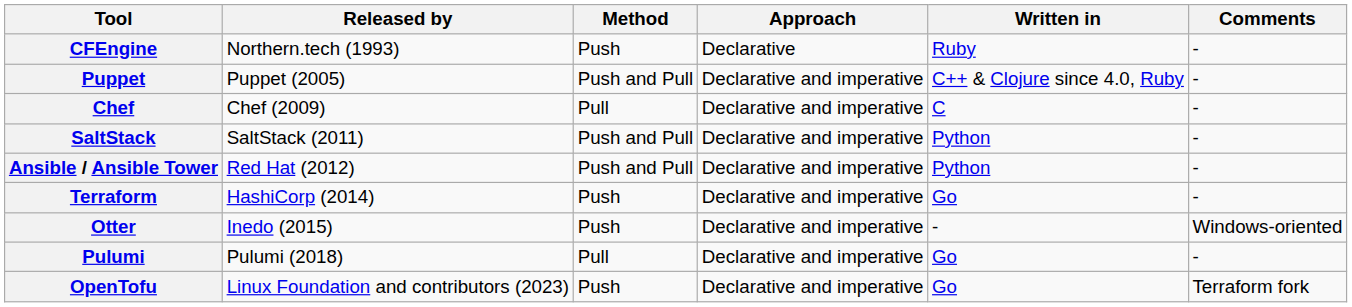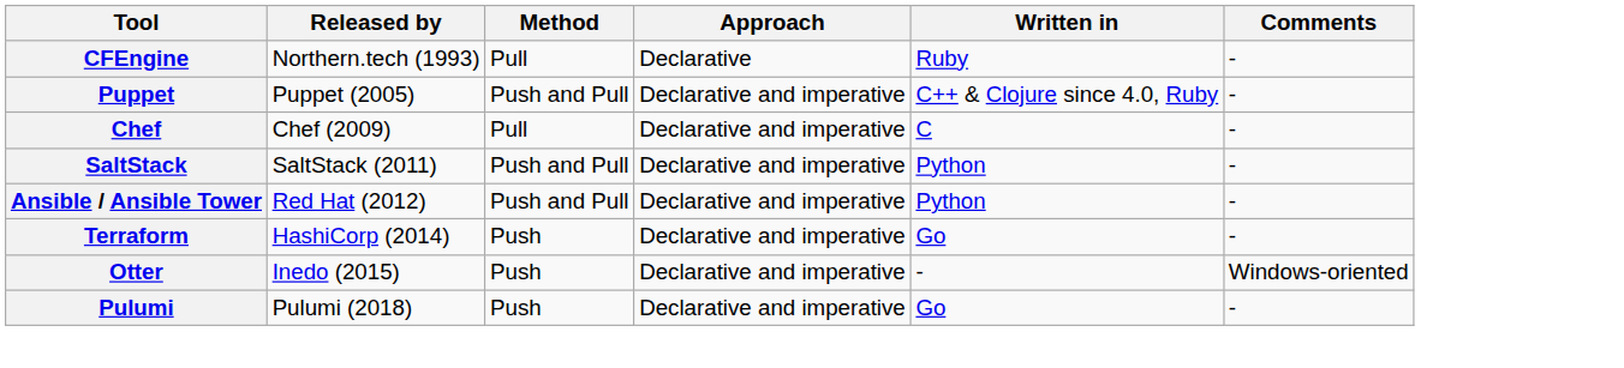CFEngine | Method: Push -> Pull
Pulumi | Method: Pull -> Push
- row: OpenTofu | Linux Foundation and contributors (2023) | Push | Declarative and imperative | Go | Terraform fork
